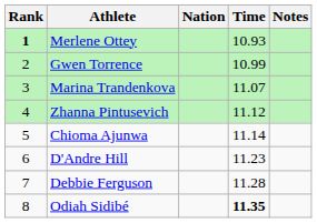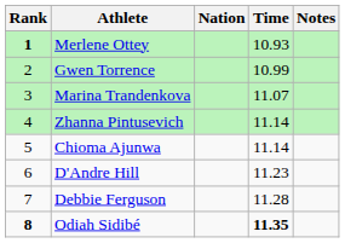Zhanna Pintusevich | Time: 11.12 -> 11.14
Odiah Sidibé | Rank: normal -> bold
